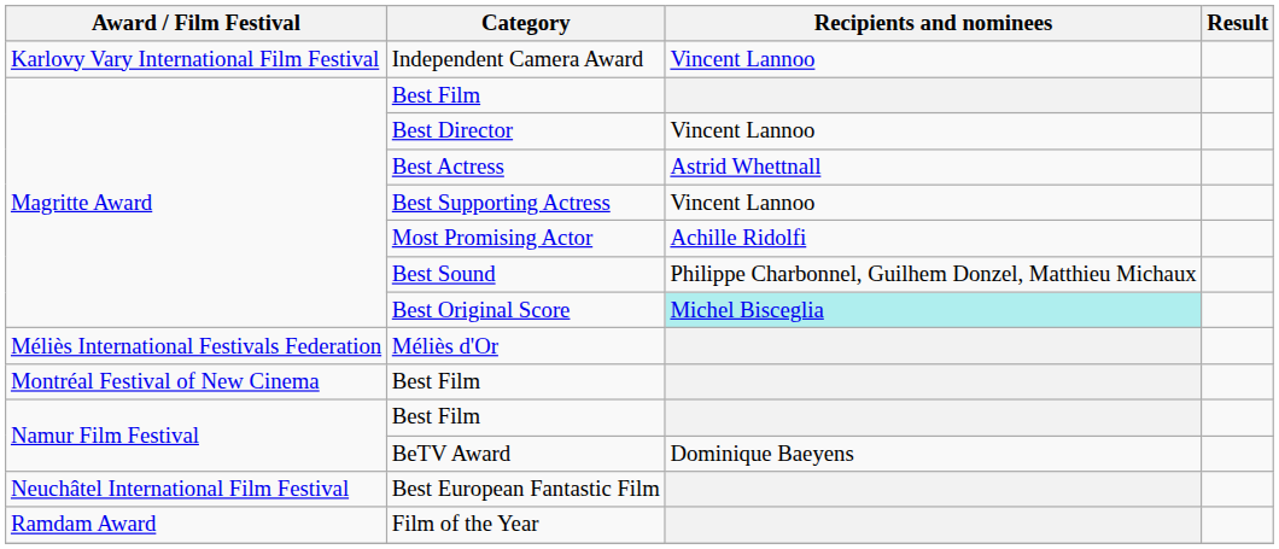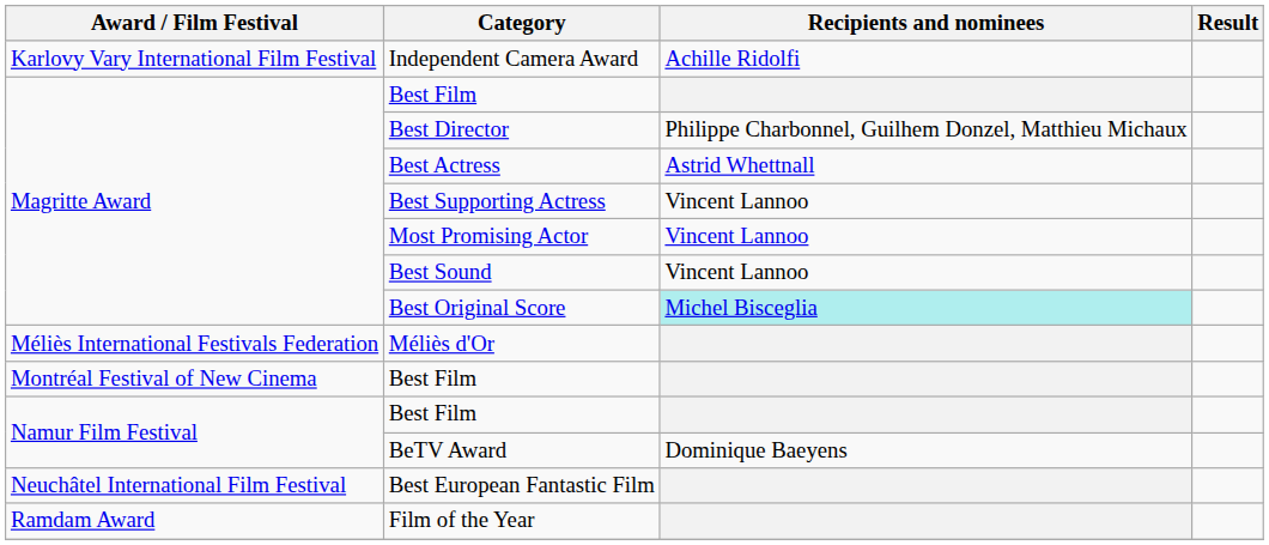Independent Camera Award | Recipients and nominees: Vincent Lannoo -> Achille Ridolfi
Best Director | Recipients and nominees: Vincent Lannoo -> Philippe Charbonnel, Guilhem Donzel, Matthieu Michaux
Most Promising Actor | Recipients and nominees: Achille Ridolfi -> Vincent Lannoo
Best Sound | Recipients and nominees: Philippe Charbonnel, Guilhem Donzel, Matthieu Michaux -> Vincent Lannoo
